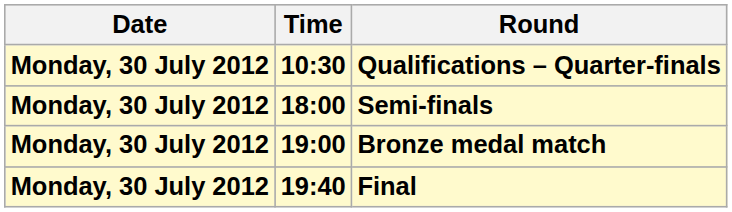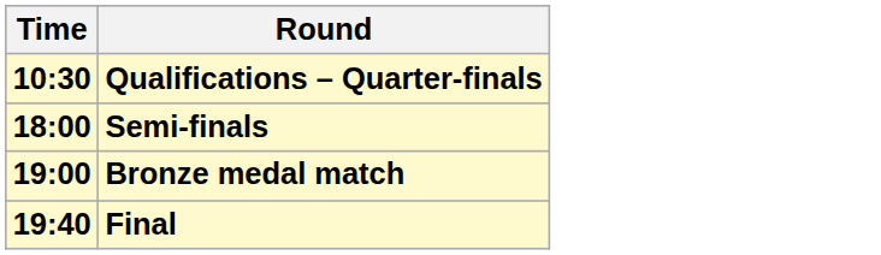- column: Date | Monday, 30 July 2012 | Monday, 30 July 2012 | Monday, 30 July 2012 | Monday, 30 July 2012
